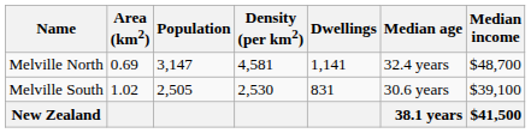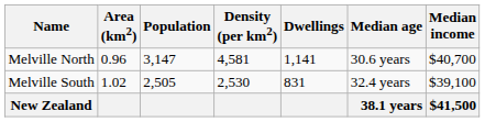Melville North | Area (km2): 0.69 -> 0.96
Melville North | Median age: 32.4 years -> 30.6 years
Melville North | Median income: $48,700 -> $40,700
Melville South | Median age: 30.6 years -> 32.4 years
